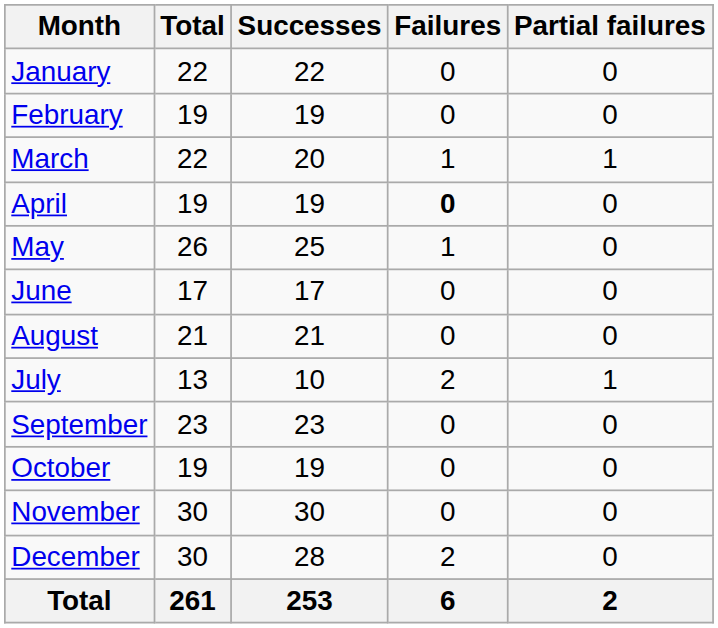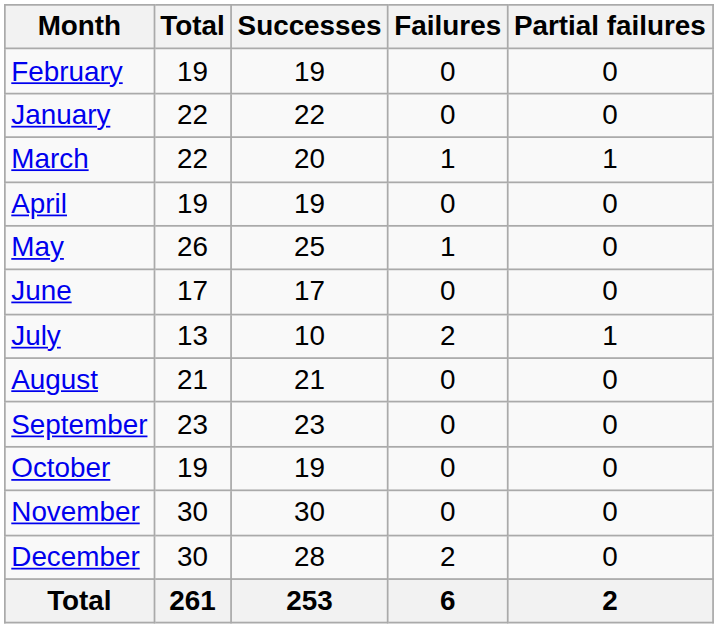rows swapped: January <-> February
April | Failures: bold -> normal
rows swapped: July <-> August
